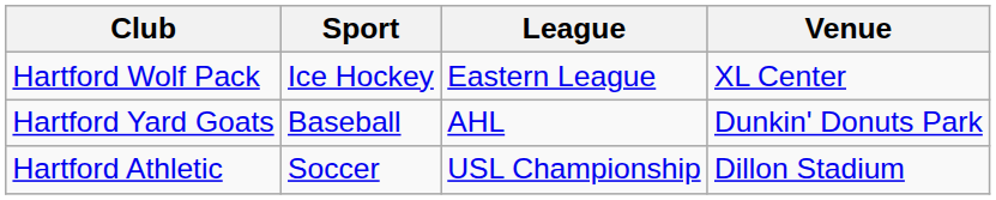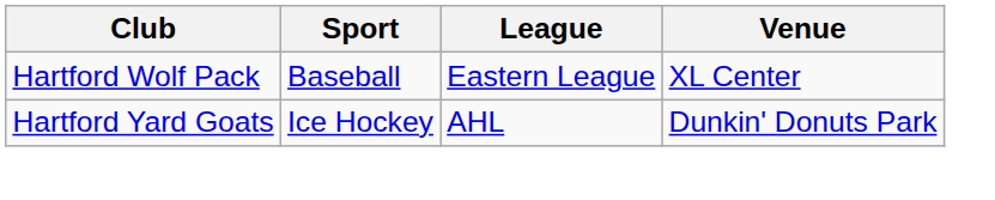Hartford Wolf Pack | Sport: Ice Hockey -> Baseball
Hartford Yard Goats | Sport: Baseball -> Ice Hockey
- row: Hartford Athletic | Soccer | USL Championship | Dillon Stadium
